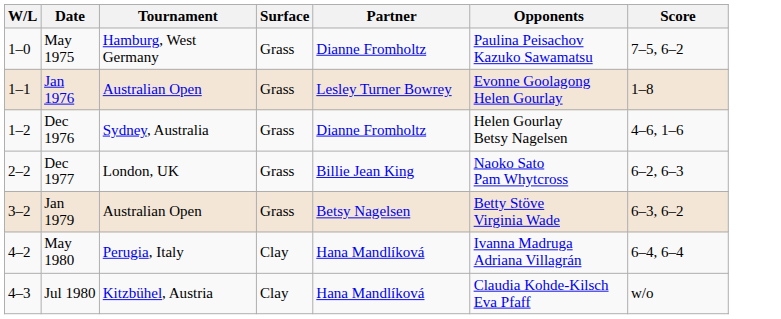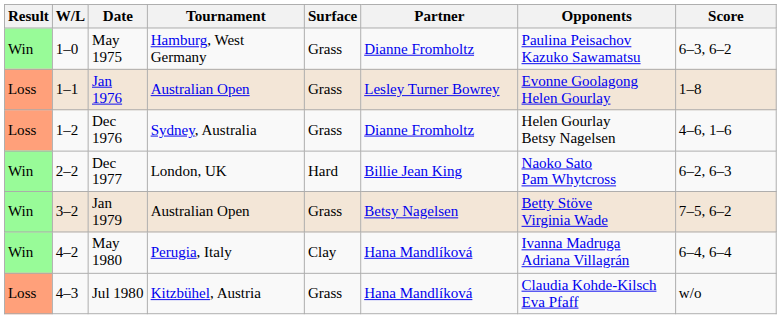+ column: Result | Win | Loss | Loss | Win | Win | Win | Loss
May 1975 | Score: 7–5, 6–2 -> 6–3, 6–2
Dec 1977 | Surface: Grass -> Hard
Jan 1979 | Score: 6–3, 6–2 -> 7–5, 6–2
Jul 1980 | Surface: Clay -> Grass
